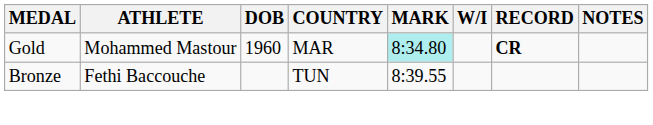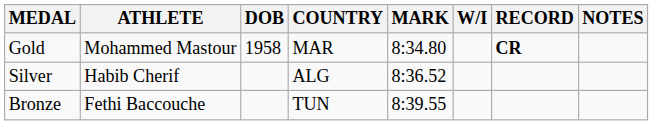Gold | DOB: 1960 -> 1958
Gold | MARK: paleturquoise background -> no background
+ row: Silver | Habib Cherif | ALG | 8:36.52
